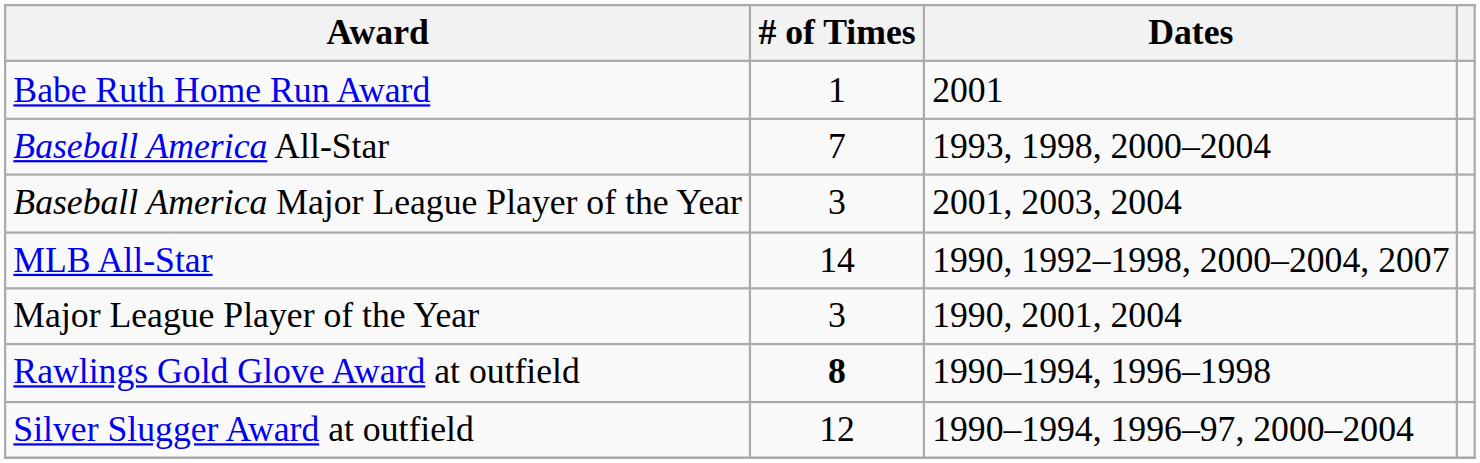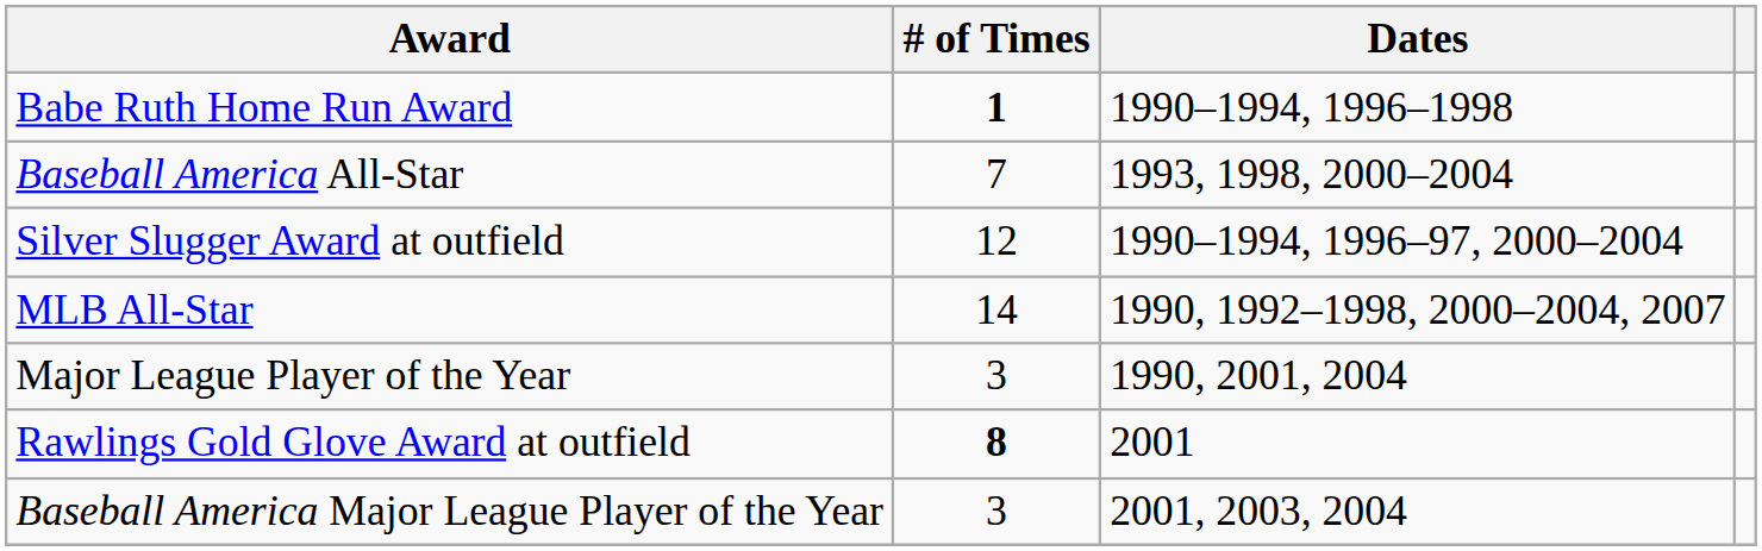Babe Ruth Home Run Award | # of Times: normal -> bold
Babe Ruth Home Run Award | Dates: 2001 -> 1990–1994, 1996–1998
rows swapped: Baseball America Major League Player of the Year <-> Silver Slugger Award at outfield
Rawlings Gold Glove Award at outfield | Dates: 1990–1994, 1996–1998 -> 2001
